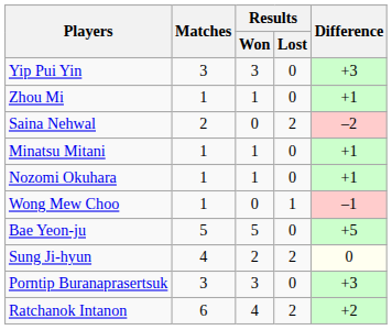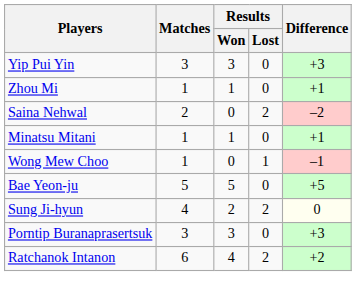- row: Nozomi Okuhara | 1 | 1 | 0 | +1
